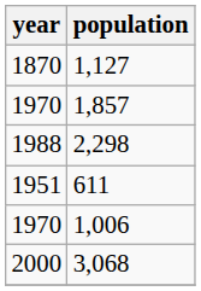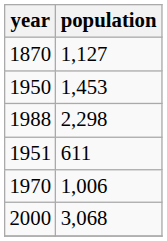+ row: 1950 | 1,453
- row: 1970 | 1,857
